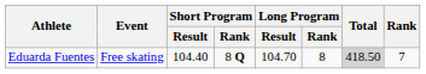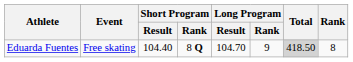Eduarda Fuentes | Long Program / Rank: 8 -> 9
Eduarda Fuentes | Rank: 7 -> 8
